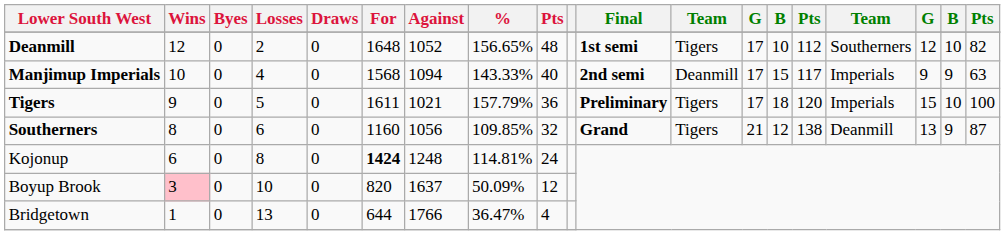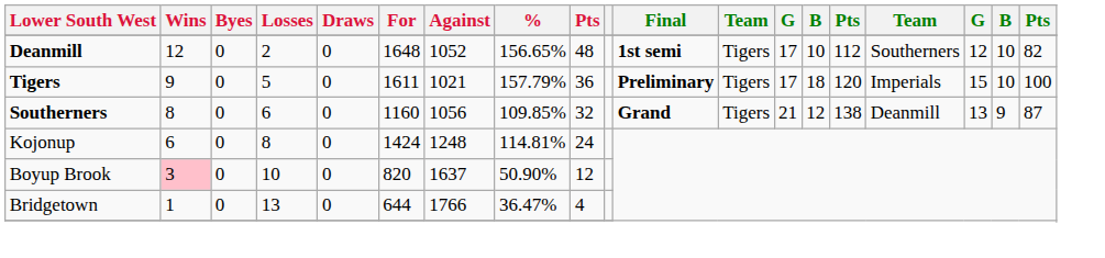- row: Manjimup Imperials | 10 | 0 | 4 | 0 | 1568 | 1094 | 143.33% | 40 | 2nd semi | Deanmill | 17 | 15 | 117 | Imperials | 9 | 9 | 63
Kojonup | For: bold -> normal
Boyup Brook | %: 50.09% -> 50.90%
